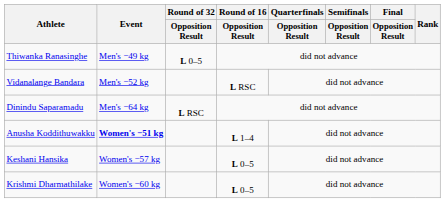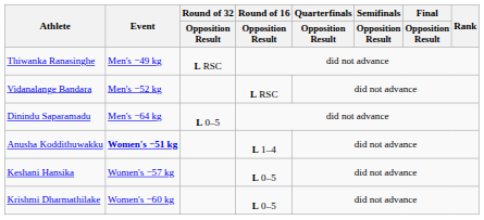Thiwanka Ranasinghe | Round of 32 / Opposition Result: L 0–5 -> L RSC
Dinindu Saparamadu | Round of 32 / Opposition Result: L RSC -> L 0–5
